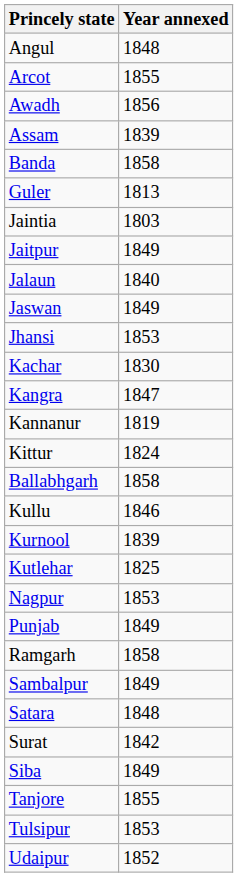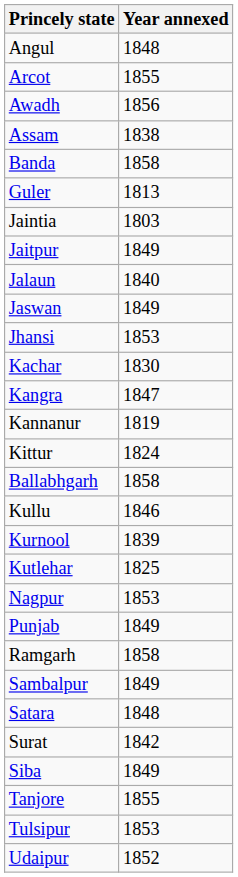Assam | Year annexed: 1839 -> 1838
